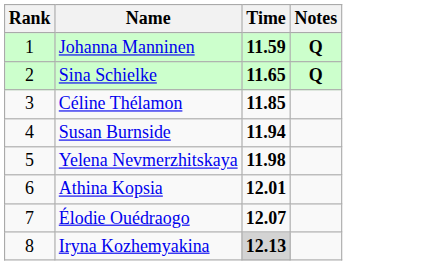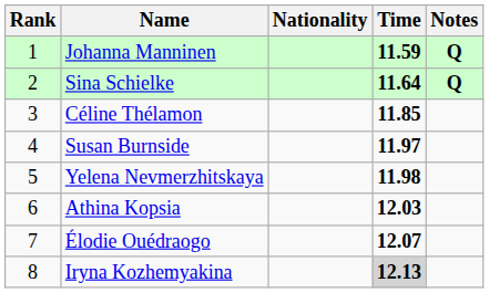+ column: Nationality
Sina Schielke | Time: 11.65 -> 11.64
Susan Burnside | Time: 11.94 -> 11.97
Athina Kopsia | Time: 12.01 -> 12.03
